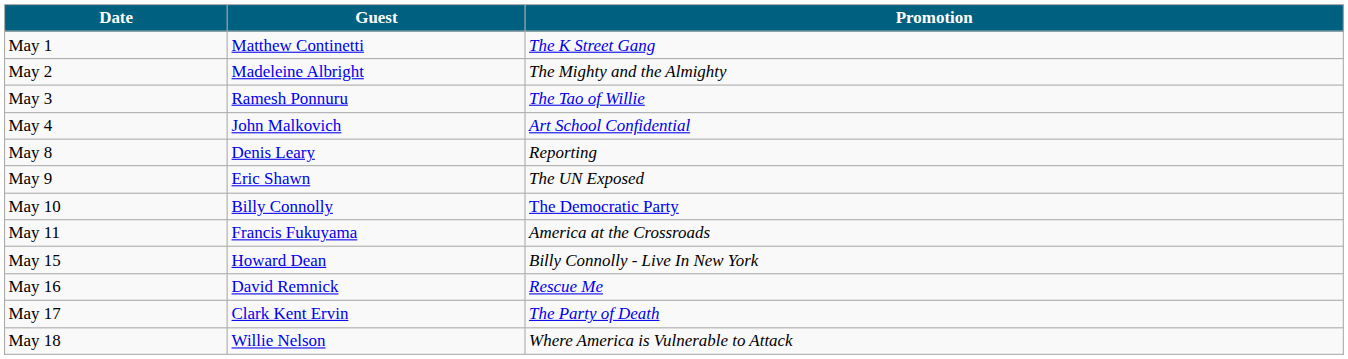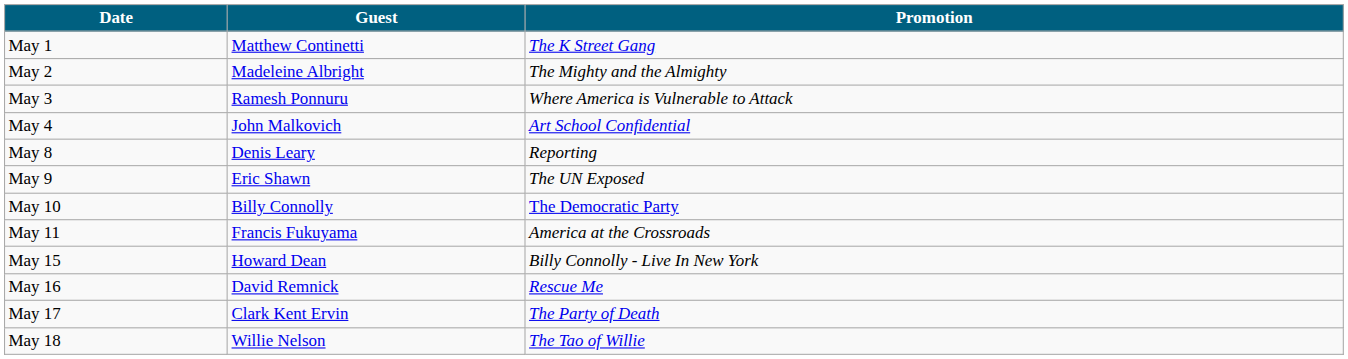May 3 | Promotion: The Tao of Willie -> Where America is Vulnerable to Attack
May 18 | Promotion: Where America is Vulnerable to Attack -> The Tao of Willie
